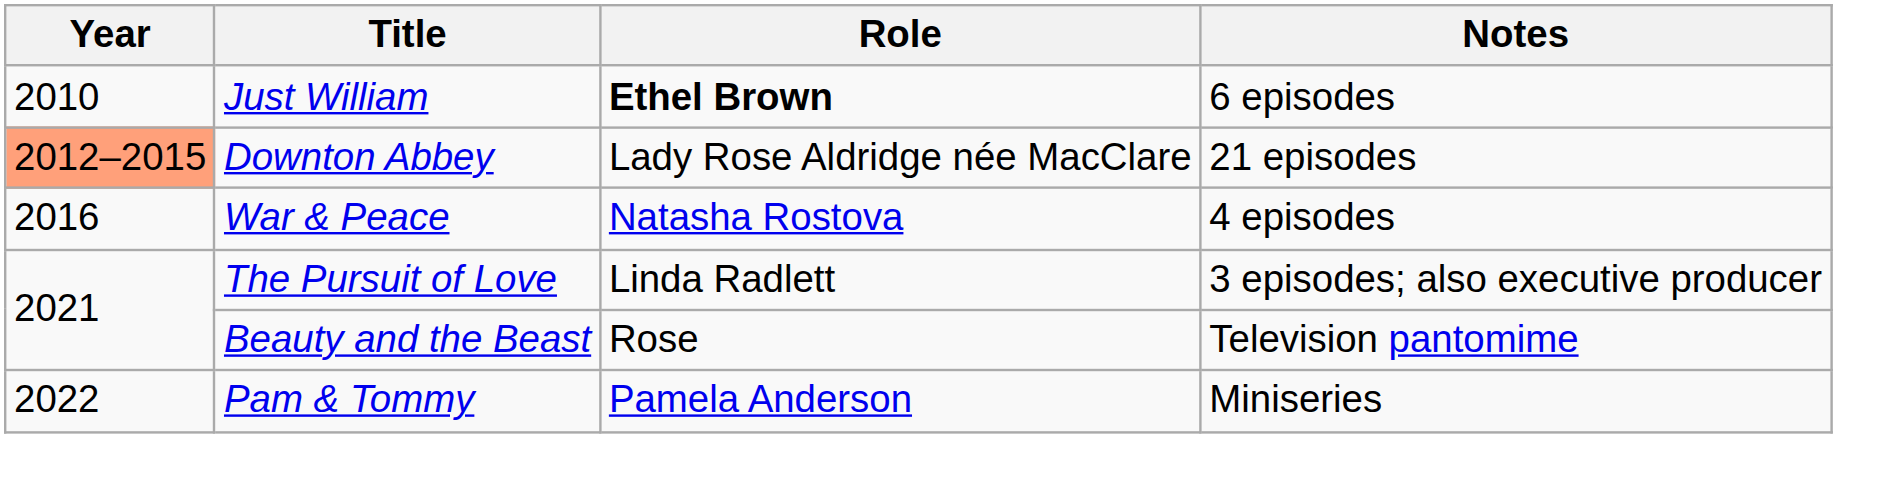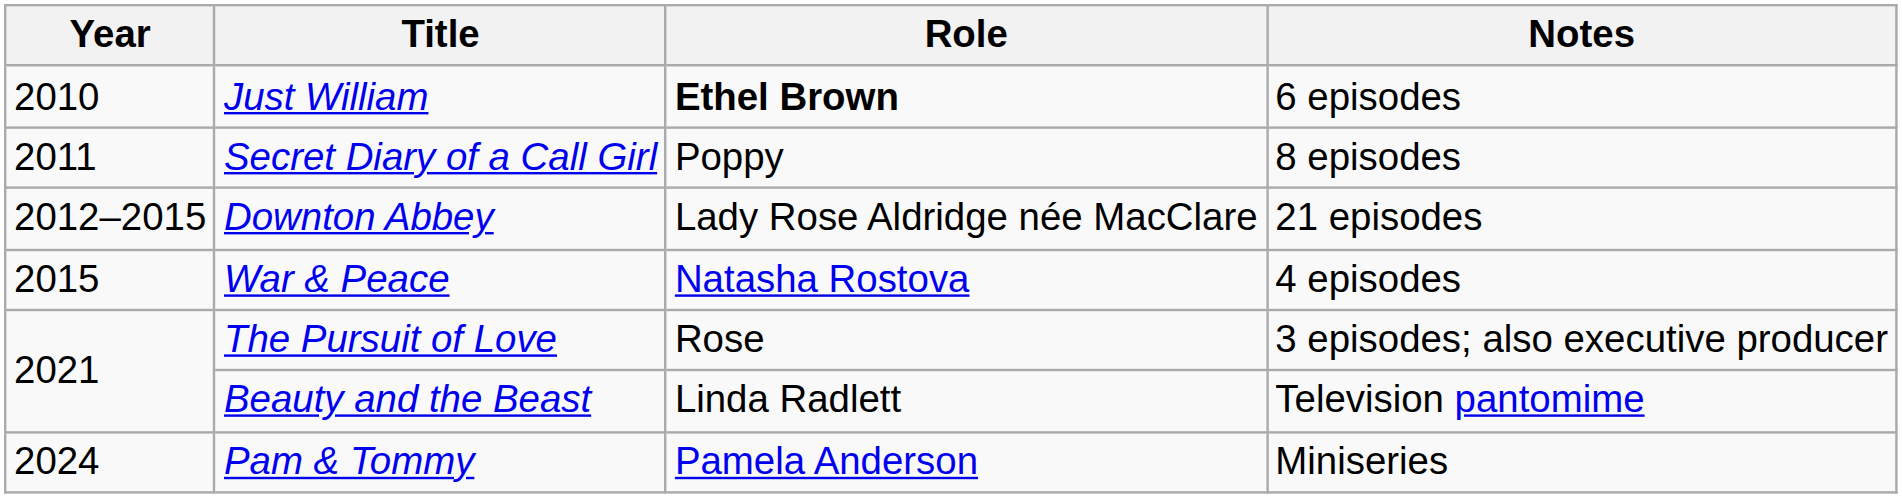+ row: 2011 | Secret Diary of a Call Girl | Poppy | 8 episodes
Downton Abbey | Year: lightsalmon background -> no background
War & Peace | Year: 2016 -> 2015
The Pursuit of Love | Role: Linda Radlett -> Rose
Beauty and the Beast | Role: Rose -> Linda Radlett
Pam & Tommy | Year: 2022 -> 2024
